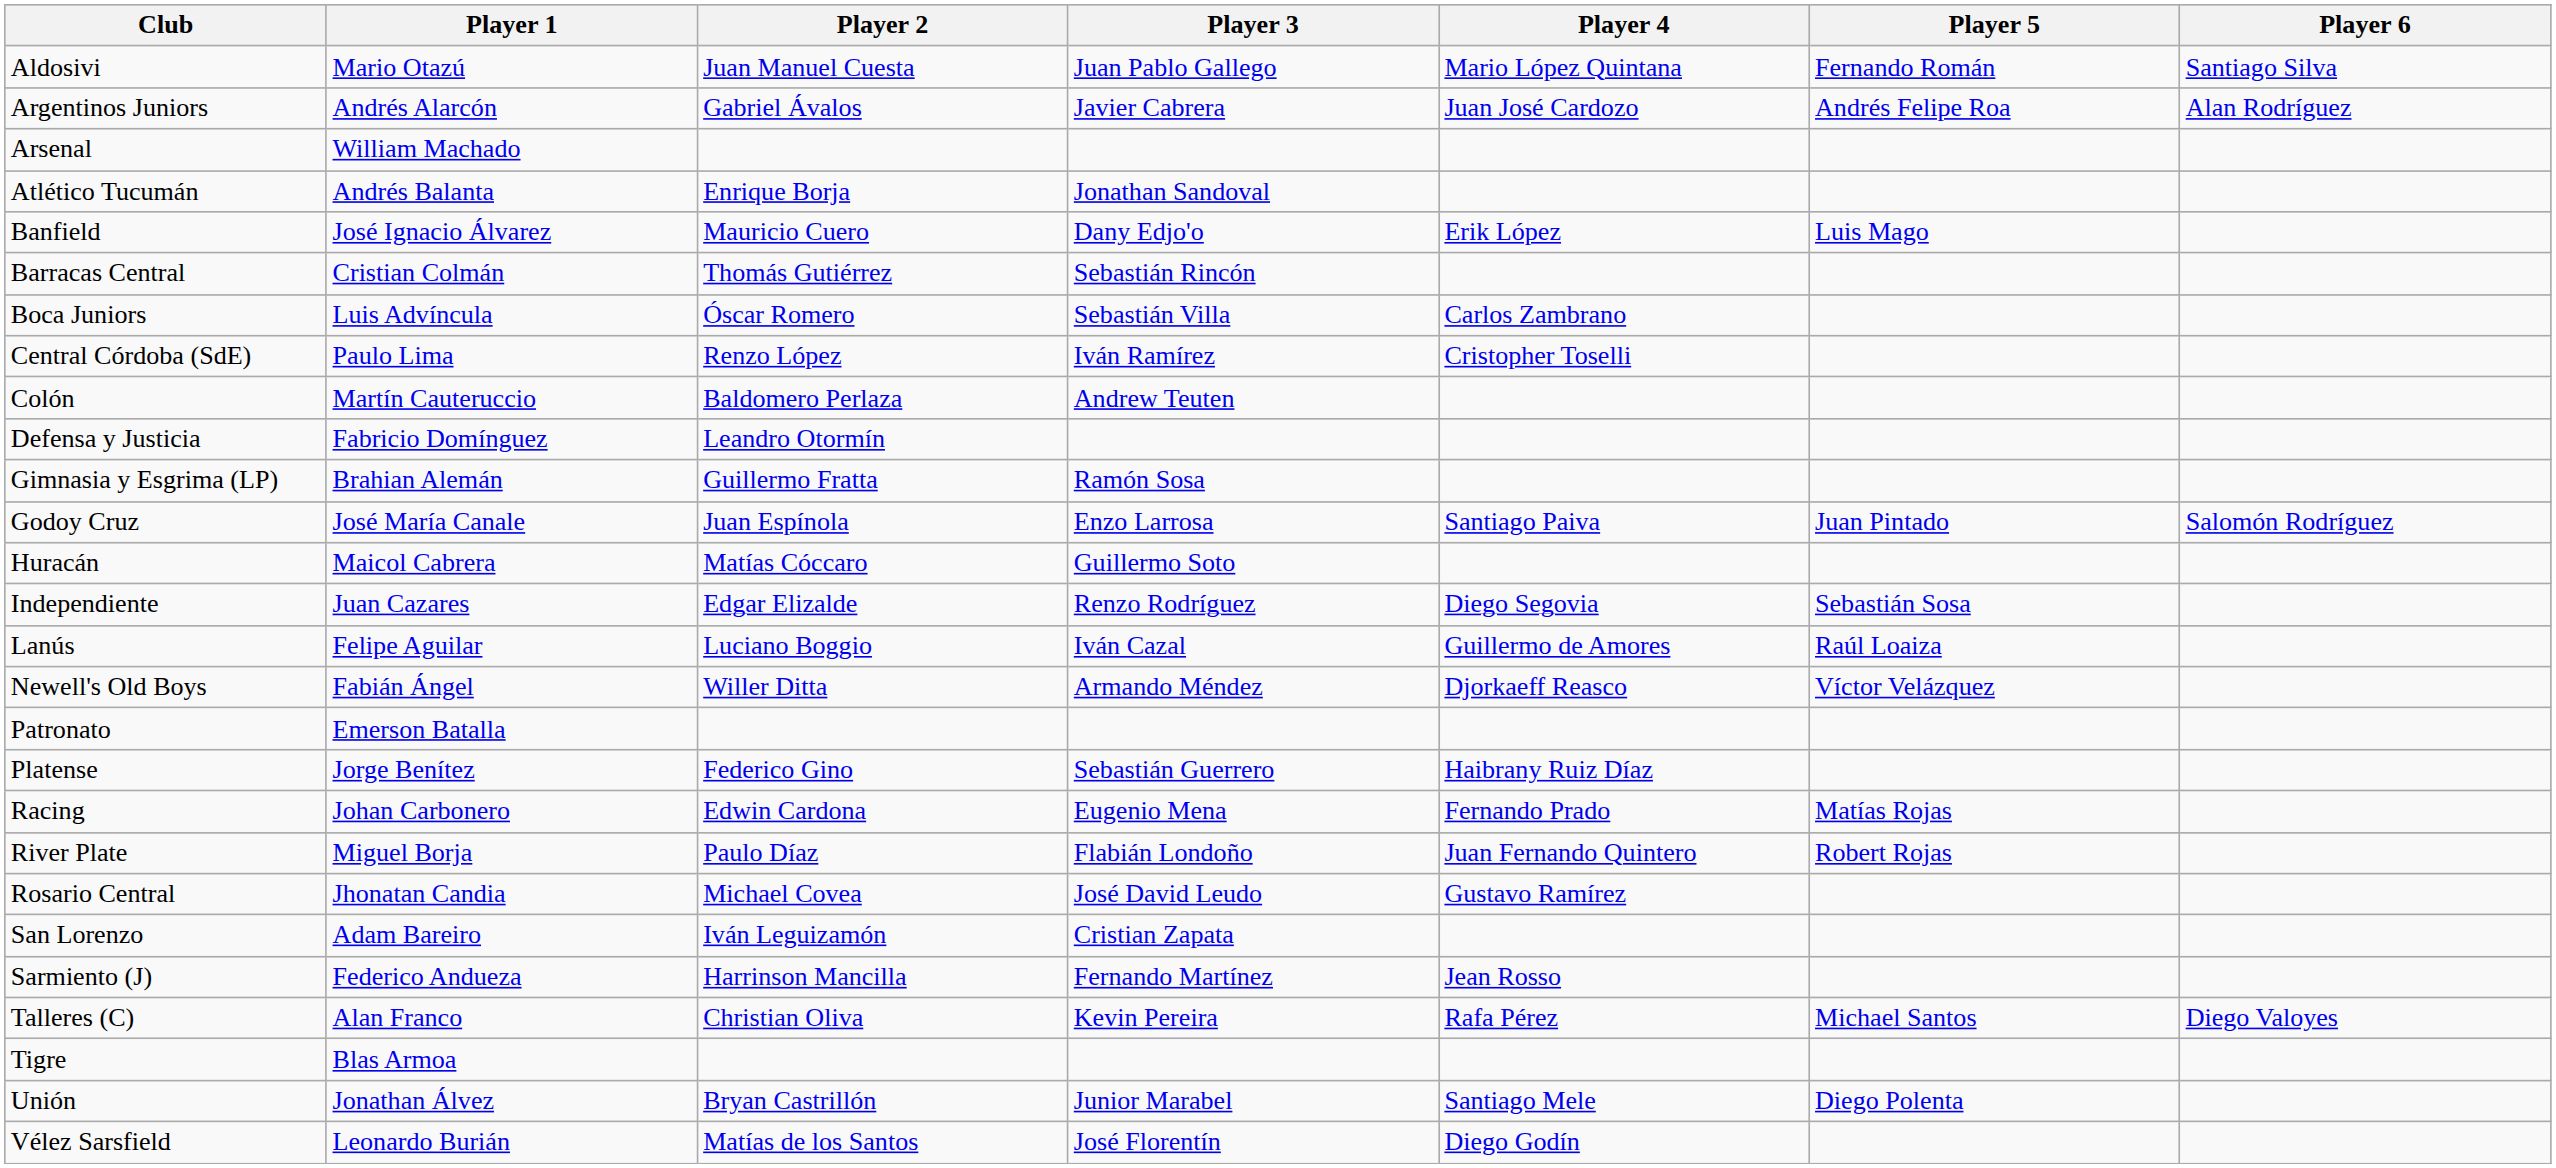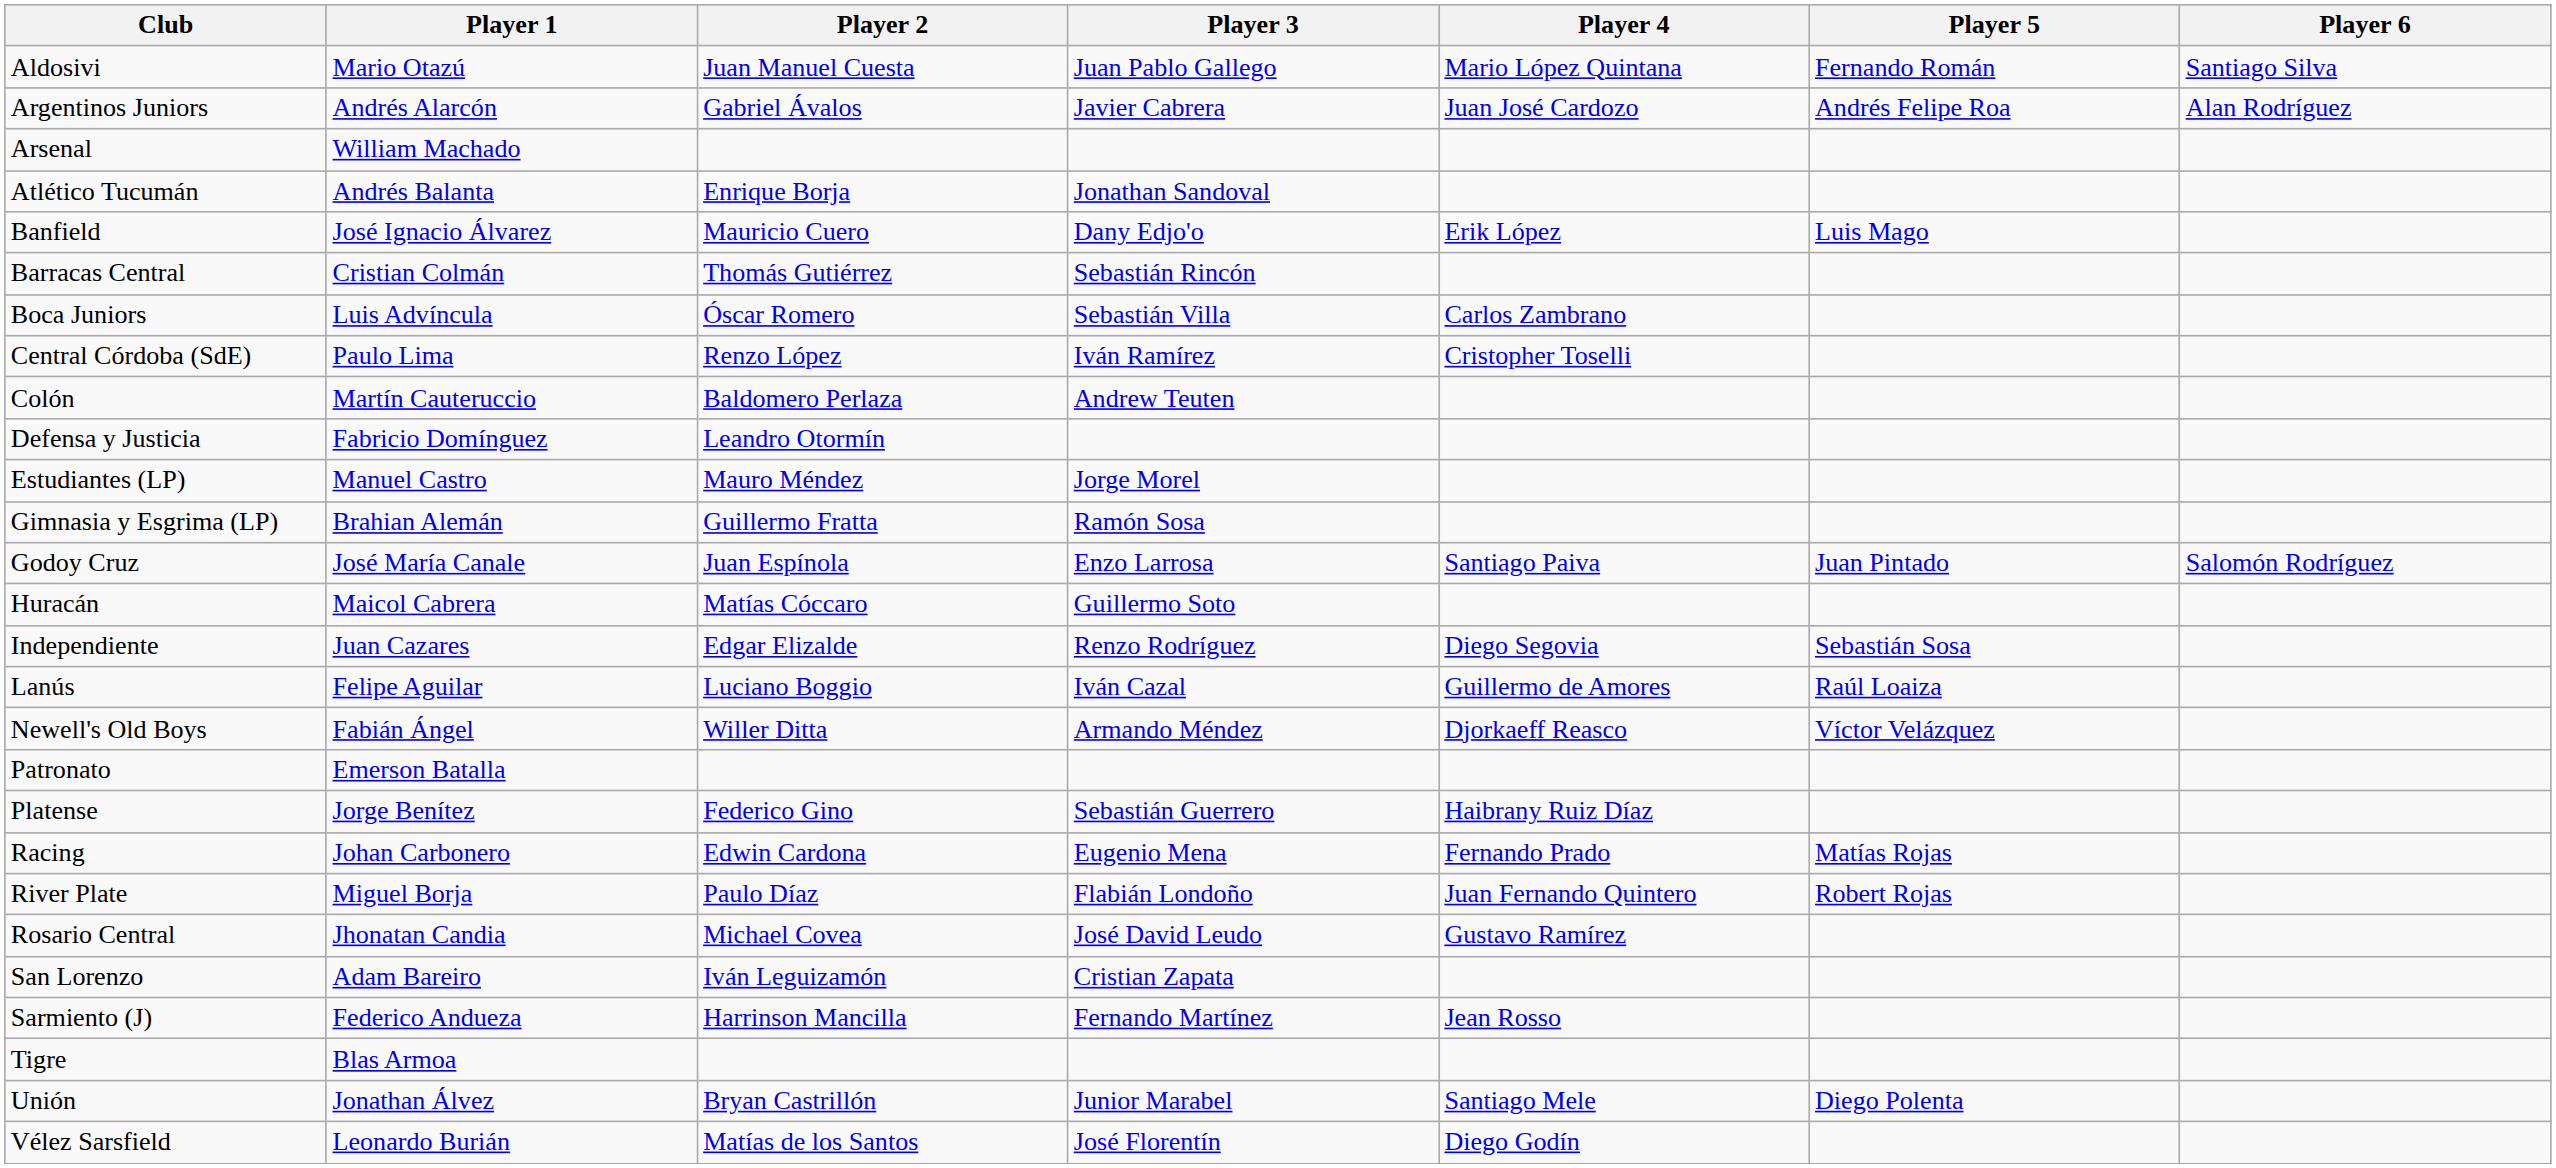+ row: Estudiantes (LP) | Manuel Castro | Mauro Méndez | Jorge Morel
- row: Talleres (C) | Alan Franco | Christian Oliva | Kevin Pereira | Rafa Pérez | Michael Santos | Diego Valoyes
